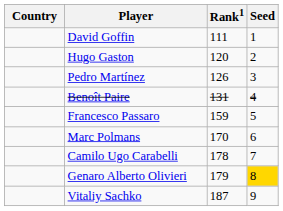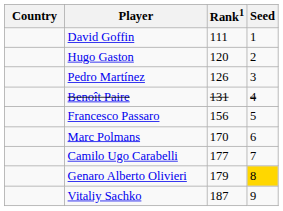Francesco Passaro | Rank1: 159 -> 156
Camilo Ugo Carabelli | Rank1: 178 -> 177
